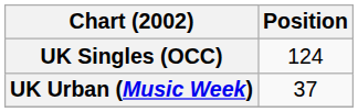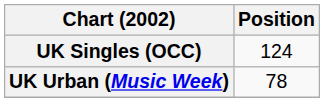UK Urban (Music Week) | Position: 37 -> 78
